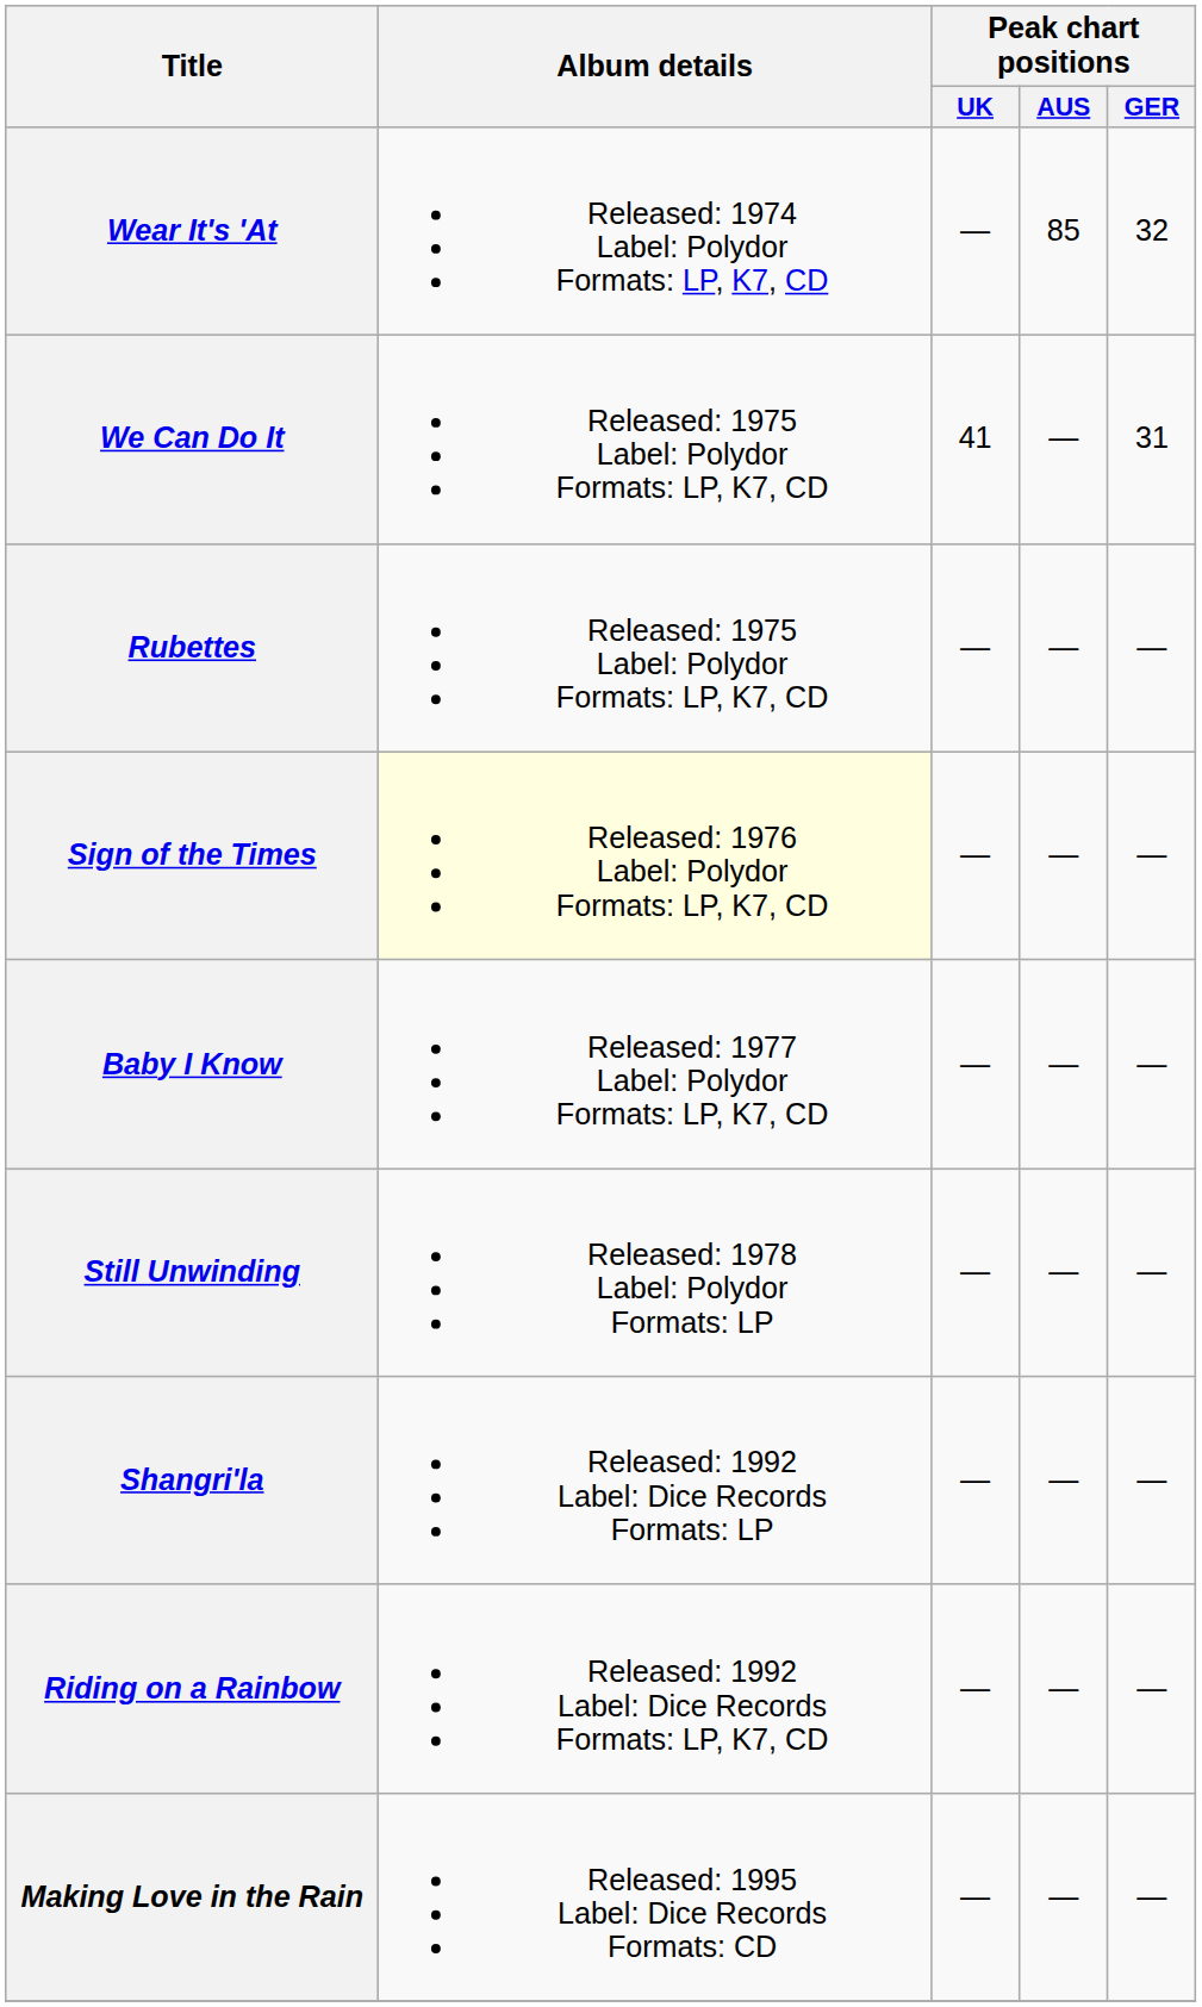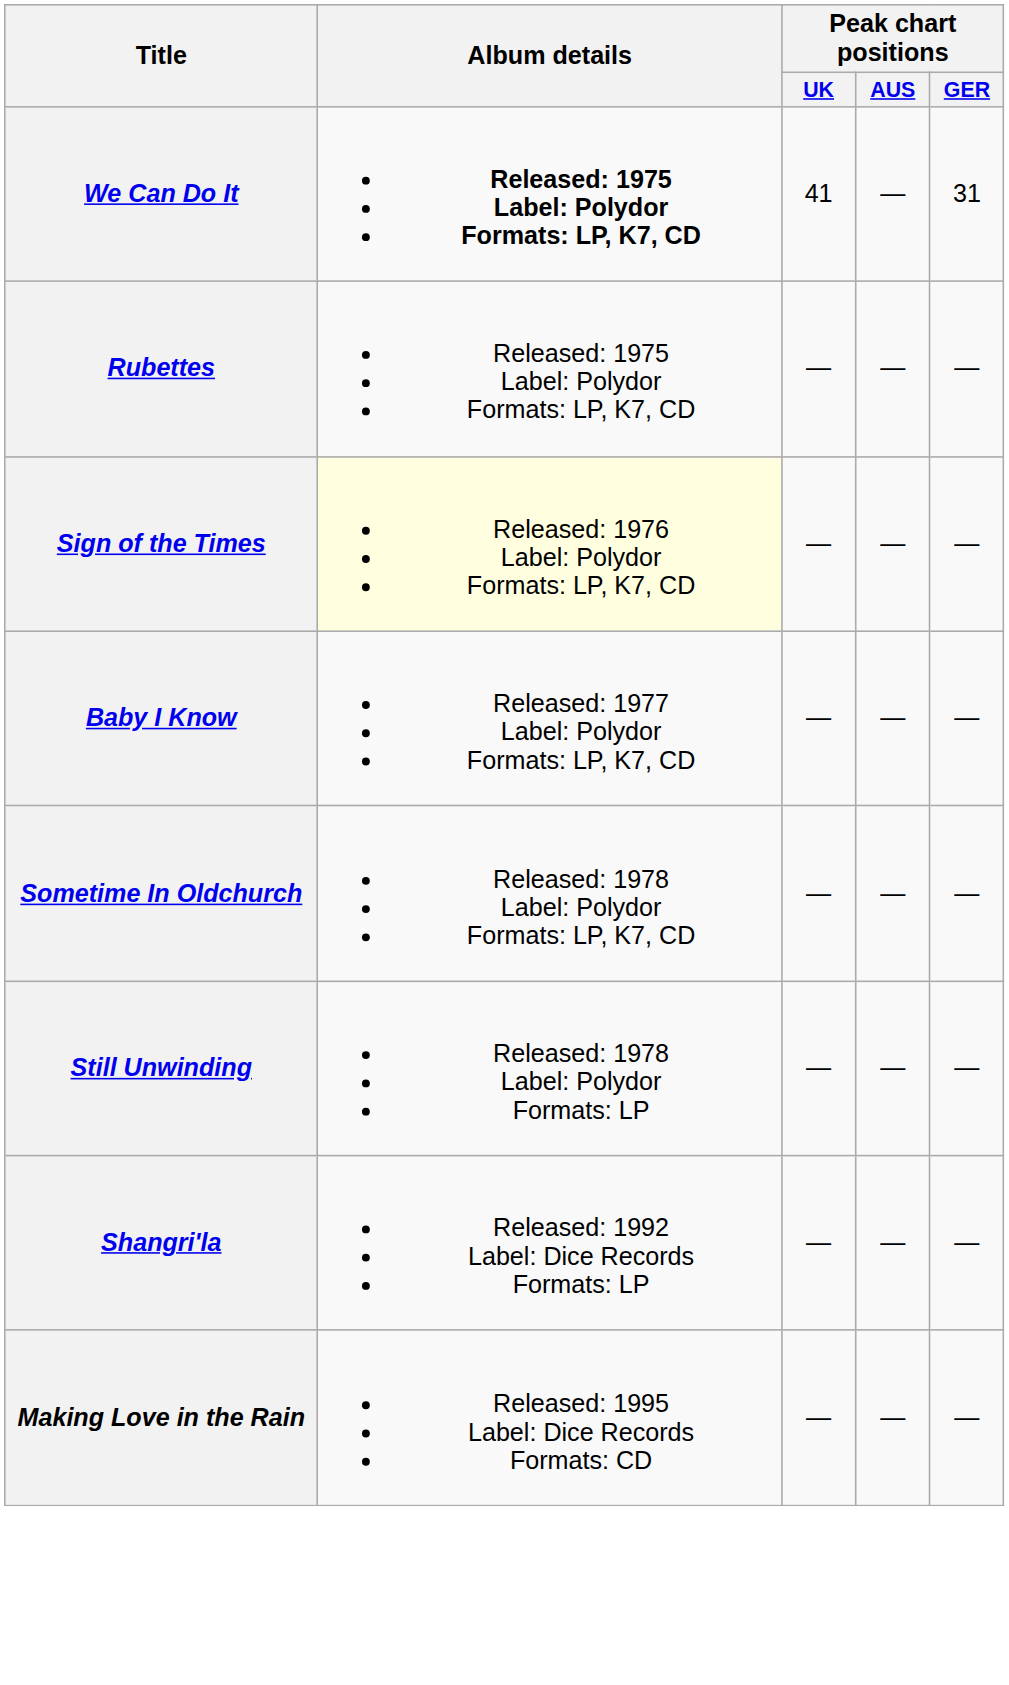- row: Wear It's 'At | Released: 1974 Label: Polydor Formats: LP, K7, CD | — | 85 | 32
We Can Do It | Album details: normal -> bold
+ row: Sometime In Oldchurch | Released: 1978 Label: Polydor Formats: LP, K7, CD | — | — | —
- row: Riding on a Rainbow | Released: 1992 Label: Dice Records Formats: LP, K7, CD | — | — | —
